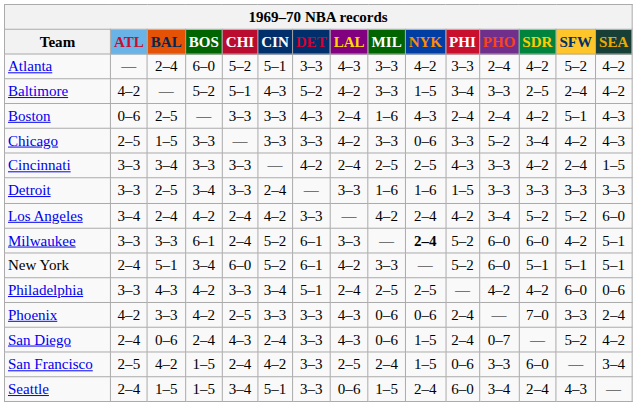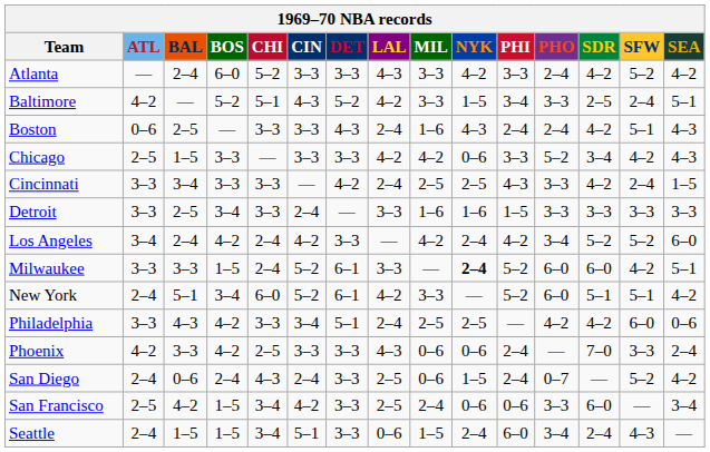Atlanta | CIN: 5–1 -> 3–3
Baltimore | SEA: 4–2 -> 5–1
Chicago | MIL: 3–3 -> 4–2
Milwaukee | BOS: 6–1 -> 1–5
New York | SEA: 5–1 -> 4–2
San Diego | LAL: 4–3 -> 2–5
San Francisco | CHI: 2–4 -> 3–4
San Francisco | NYK: 1–5 -> 0–6
